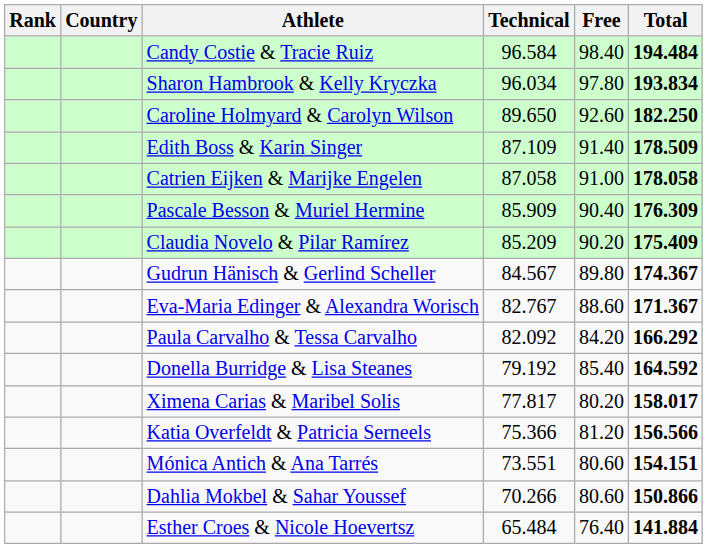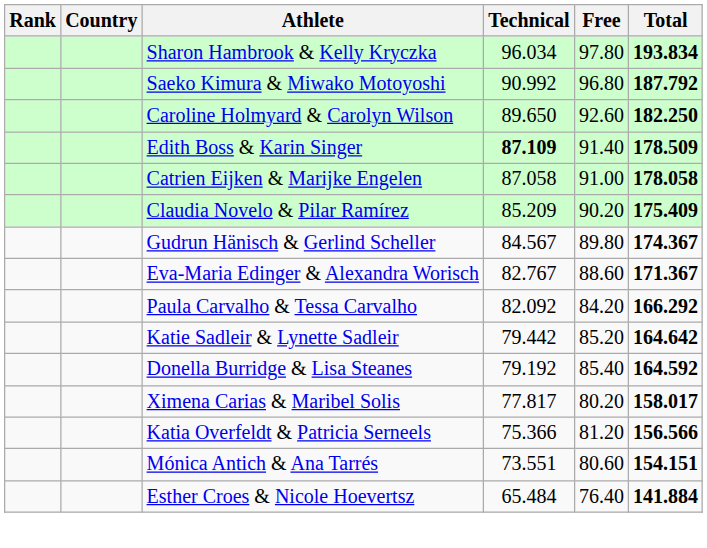- row: Candy Costie & Tracie Ruiz | 96.584 | 98.40 | 194.484
+ row: Saeko Kimura & Miwako Motoyoshi | 90.992 | 96.80 | 187.792
Edith Boss & Karin Singer | Technical: normal -> bold
- row: Pascale Besson & Muriel Hermine | 85.909 | 90.40 | 176.309
+ row: Katie Sadleir & Lynette Sadleir | 79.442 | 85.20 | 164.642
- row: Dahlia Mokbel & Sahar Youssef | 70.266 | 80.60 | 150.866
